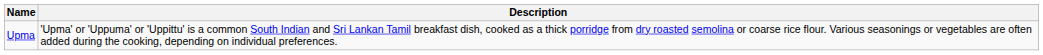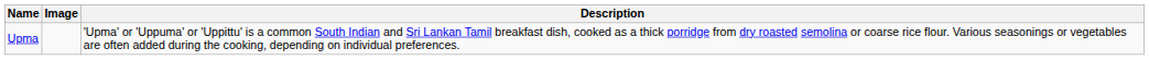+ column: Image
